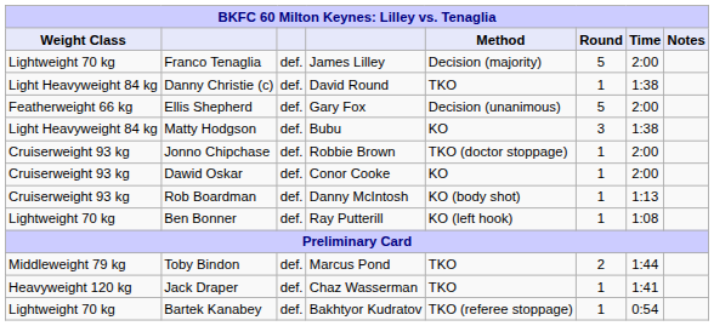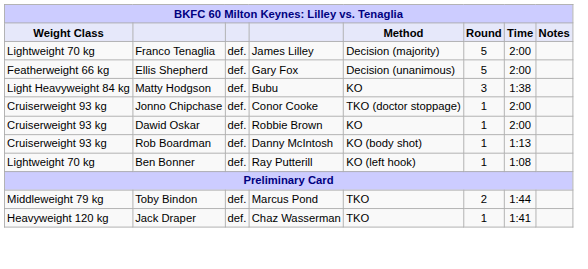- row: Light Heavyweight 84 kg | Danny Christie (c) | def. | David Round | TKO | 1 | 1:38
Jonno Chipchase | column 4: Robbie Brown -> Conor Cooke
Dawid Oskar | column 4: Conor Cooke -> Robbie Brown
- row: Lightweight 70 kg | Bartek Kanabey | def. | Bakhtyor Kudratov | TKO (referee stoppage) | 1 | 0:54
